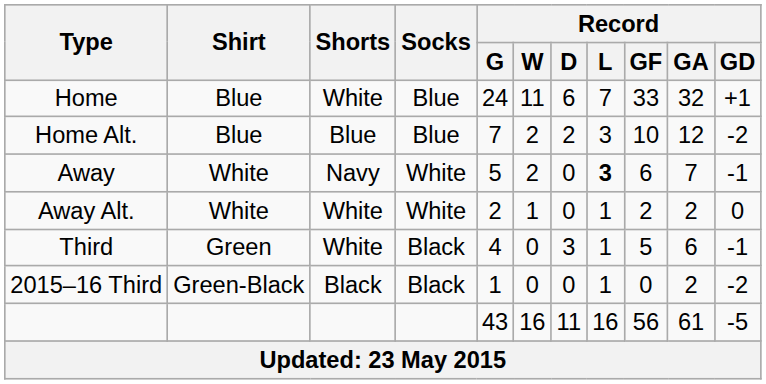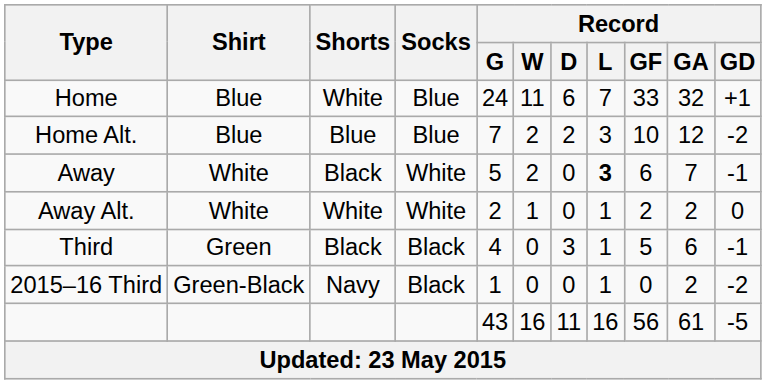Away | Shorts: Navy -> Black
Third | Shorts: White -> Black
2015–16 Third | Shorts: Black -> Navy
